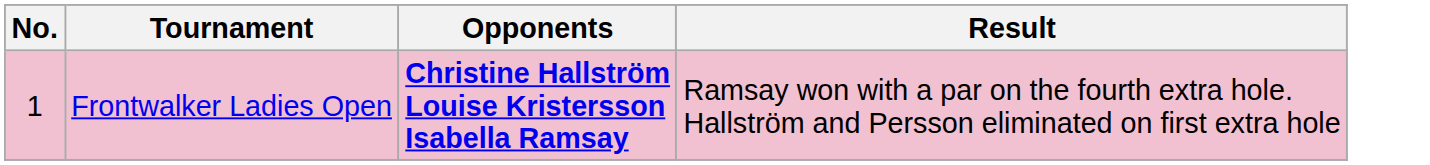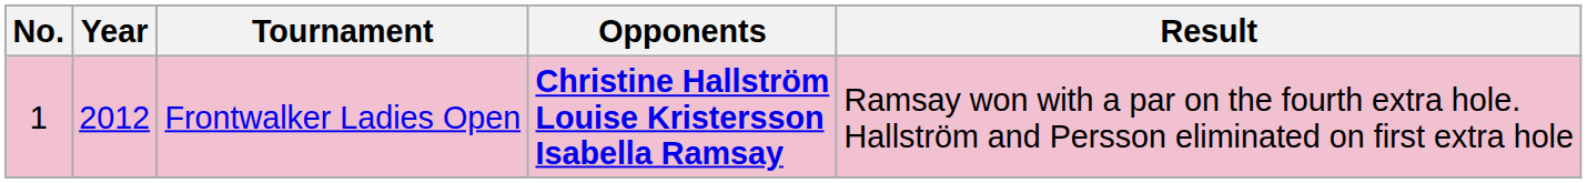+ column: Year | 2012
